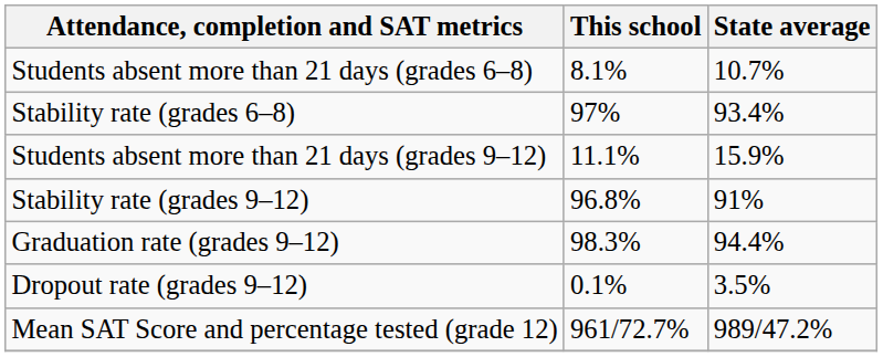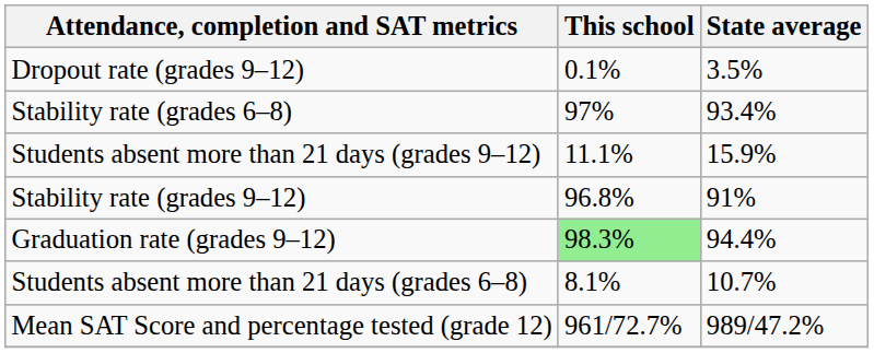rows swapped: Students absent more than 21 days (grades 6–8) <-> Dropout rate (grades 9–12)
Graduation rate (grades 9–12) | This school: no background -> lightgreen background
